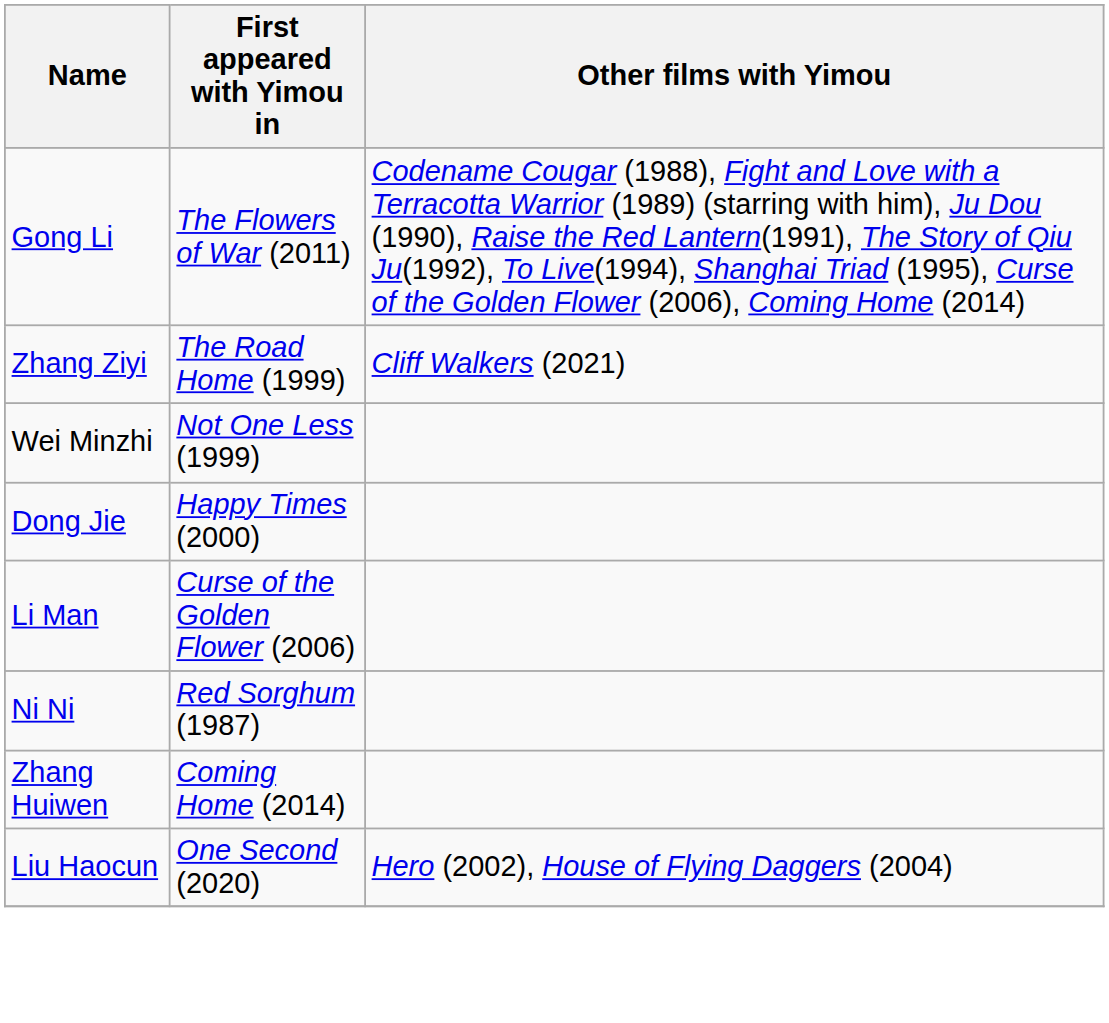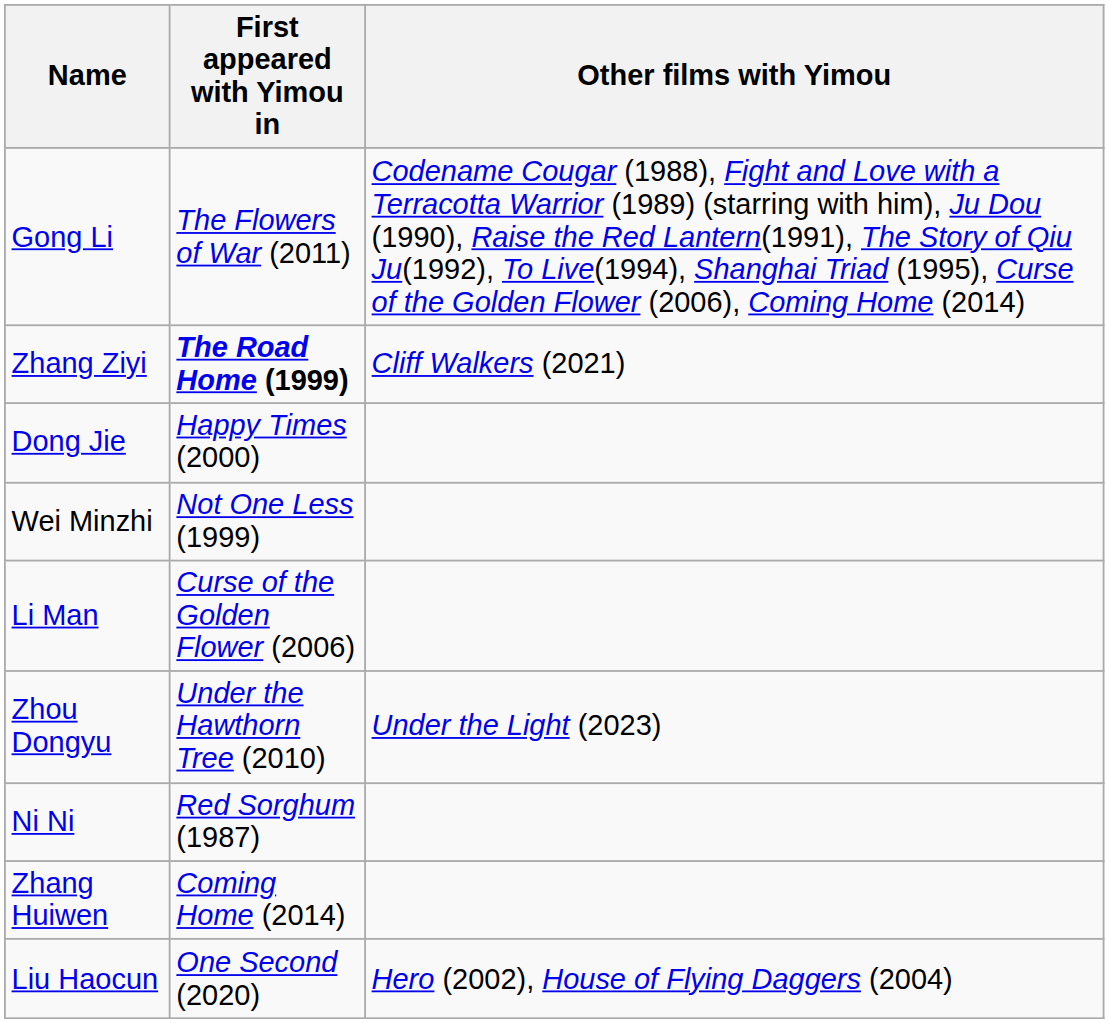Zhang Ziyi | First appeared with Yimou in: normal -> bold
rows swapped: Dong Jie <-> Wei Minzhi
+ row: Zhou Dongyu | Under the Hawthorn Tree (2010) | Under the Light (2023)
